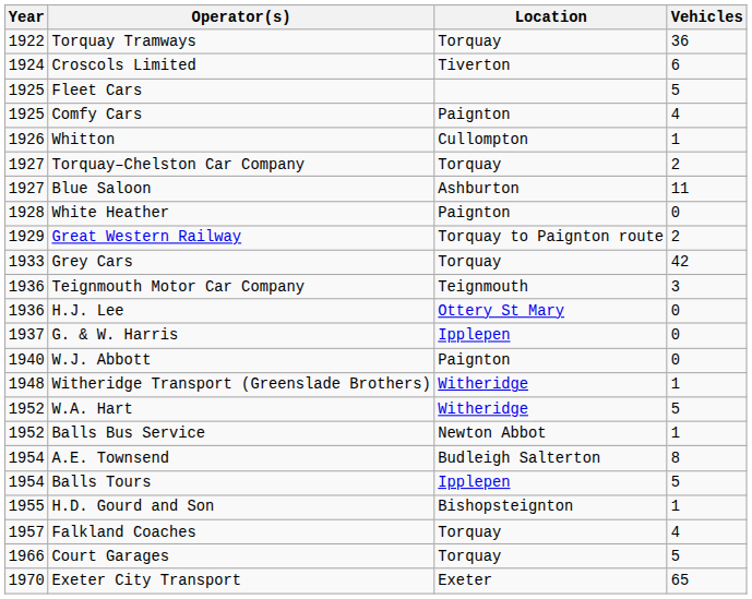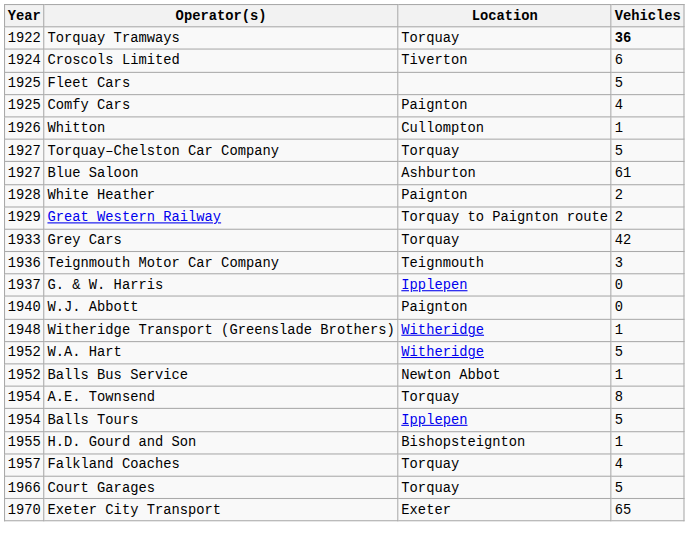Torquay Tramways | Vehicles: normal -> bold
Torquay–Chelston Car Company | Vehicles: 2 -> 5
Blue Saloon | Vehicles: 11 -> 61
White Heather | Vehicles: 0 -> 2
- row: 1936 | H.J. Lee | Ottery St Mary | 0
A.E. Townsend | Location: Budleigh Salterton -> Torquay
